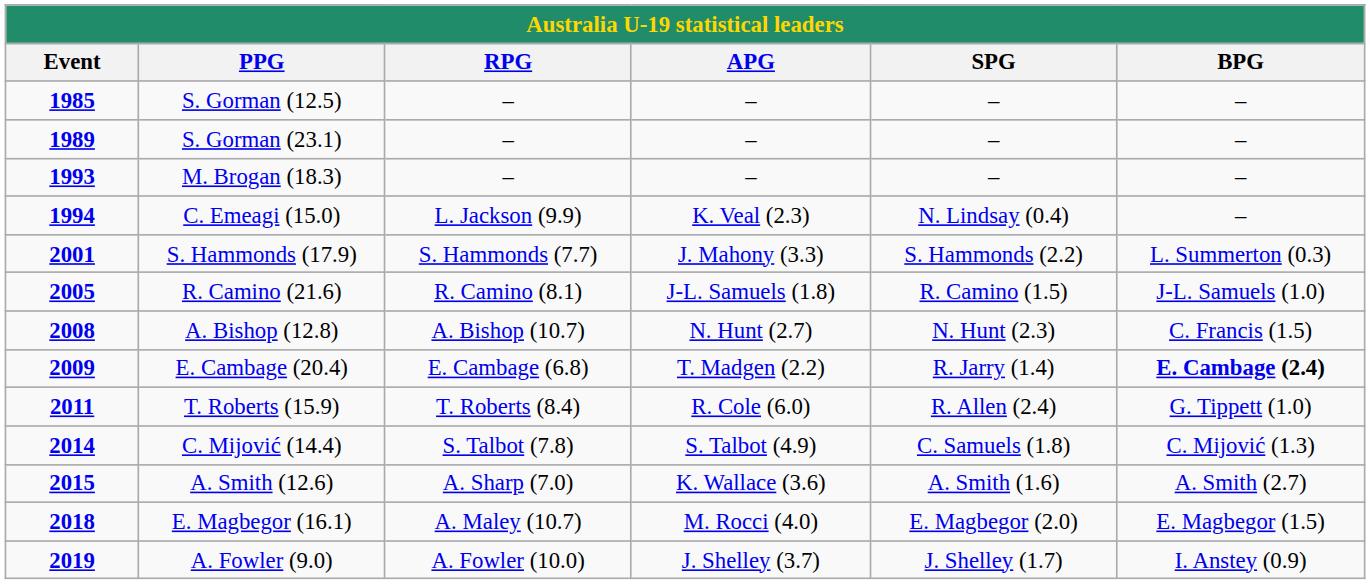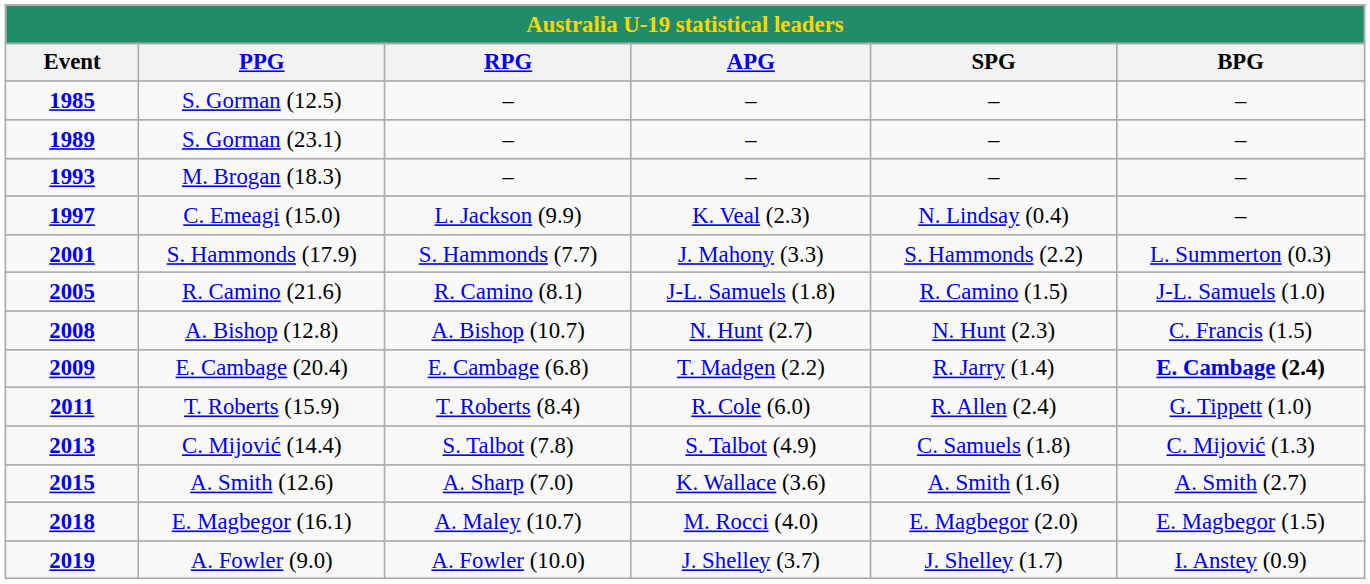C. Emeagi (15.0) | Event: 1994 -> 1997
C. Mijović (14.4) | Event: 2014 -> 2013
